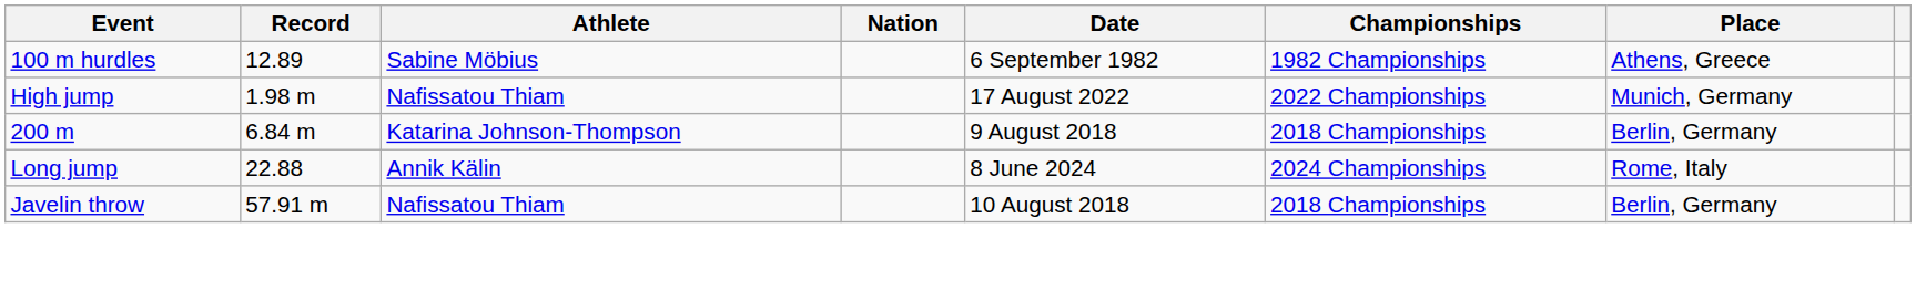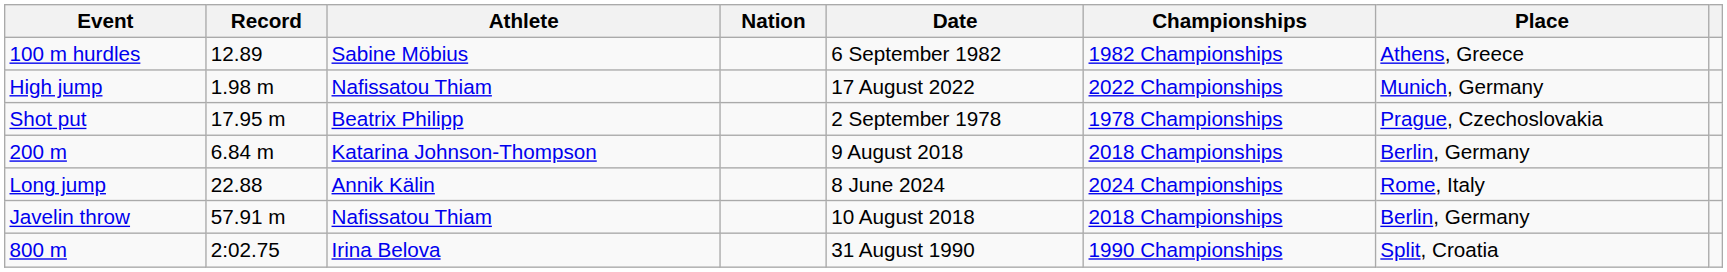+ row: Shot put | 17.95 m | Beatrix Philipp | 2 September 1978 | 1978 Championships | Prague, Czechoslovakia
+ row: 800 m | 2:02.75 | Irina Belova | 31 August 1990 | 1990 Championships | Split, Croatia
